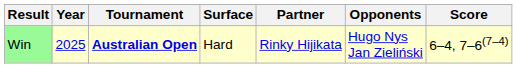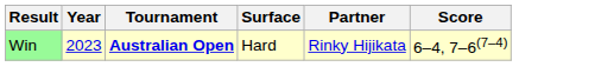- column: Opponents | Hugo Nys Jan Zieliński
Win | Year: 2025 -> 2023
